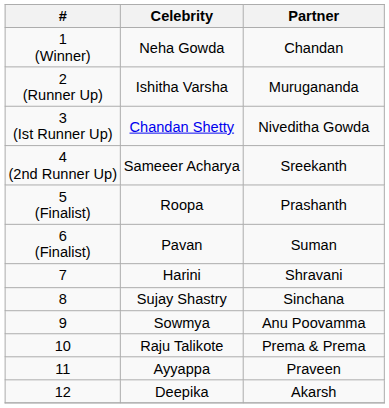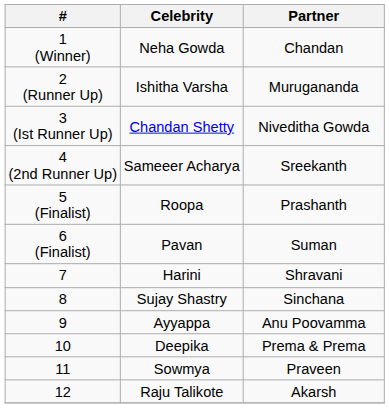9 | Celebrity: Sowmya -> Ayyappa
10 | Celebrity: Raju Talikote -> Deepika
11 | Celebrity: Ayyappa -> Sowmya
12 | Celebrity: Deepika -> Raju Talikote
